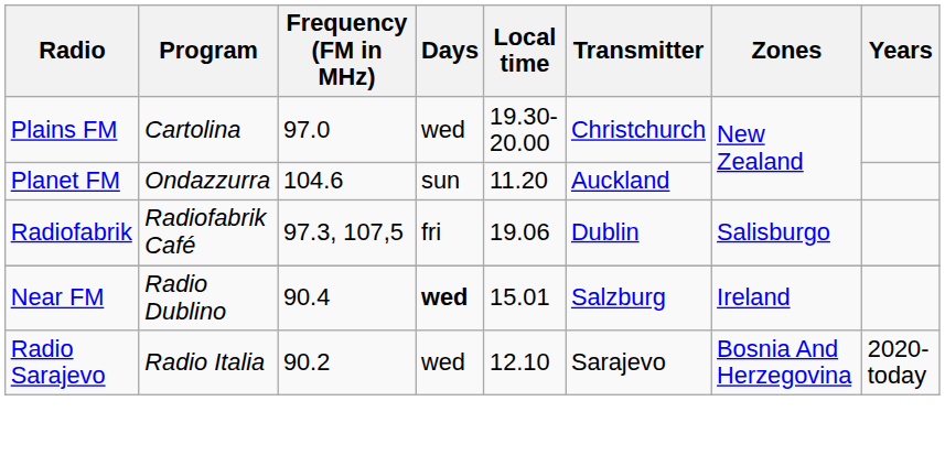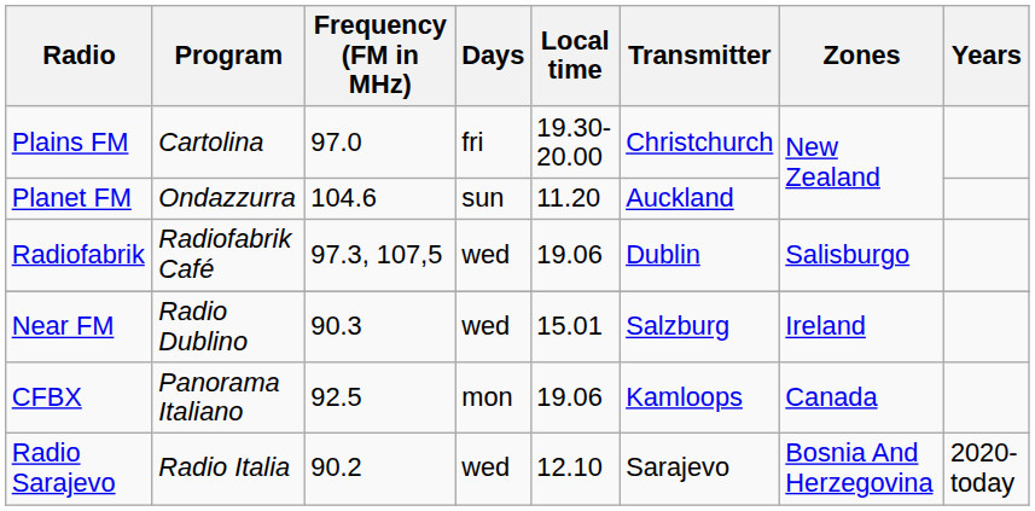Plains FM | Days: wed -> fri
Radiofabrik | Days: fri -> wed
Near FM | Frequency (FM in MHz): 90.4 -> 90.3
Near FM | Days: bold -> normal
+ row: CFBX | Panorama Italiano | 92.5 | mon | 19.06 | Kamloops | Canada
